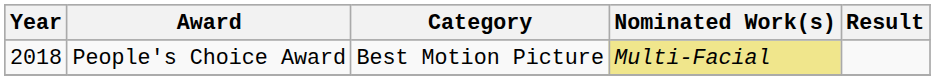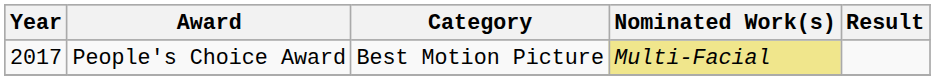People's Choice Award | Year: 2018 -> 2017
